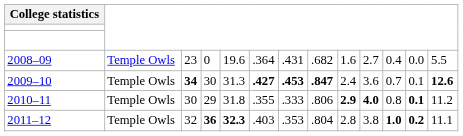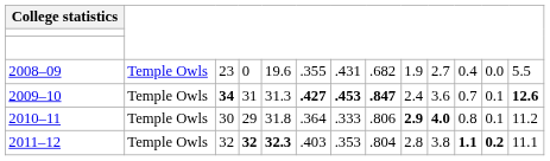2008–09 | column 6: .364 -> .355
2008–09 | column 9: 1.6 -> 1.9
2009–10 | column 4: 30 -> 31
2010–11 | column 6: .355 -> .364
2010–11 | column 12: bold -> normal
2011–12 | column 4: 36 -> 32
2011–12 | column 11: 1.0 -> 1.1
